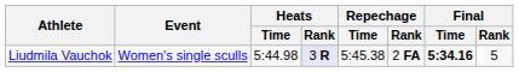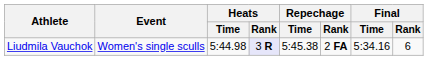Liudmila Vauchok | Final / Time: bold -> normal
Liudmila Vauchok | Final / Rank: 5 -> 6
